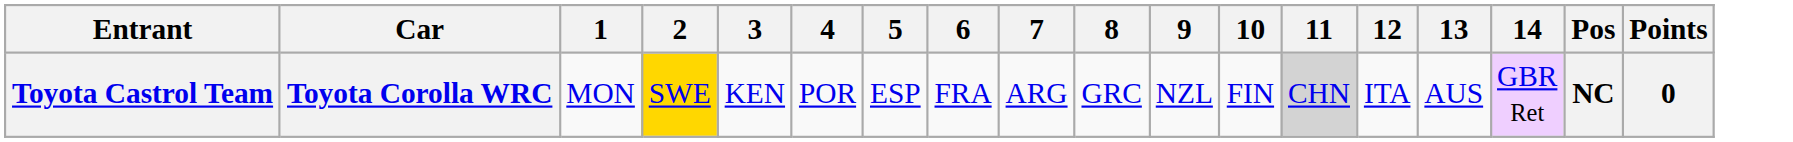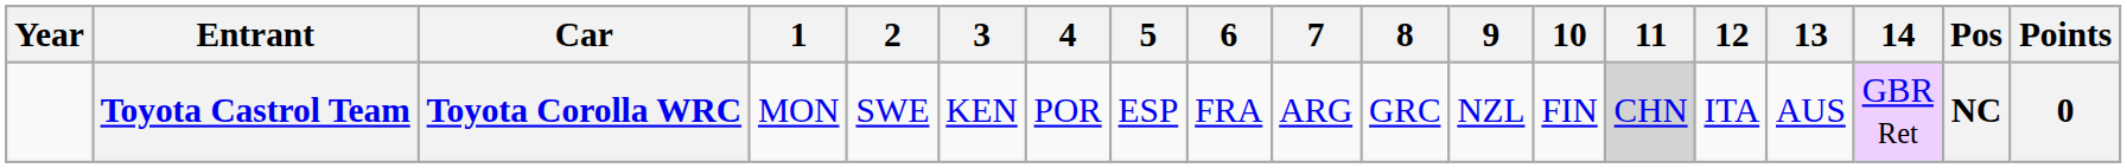+ column: Year
Toyota Castrol Team | 2: gold background -> no background
